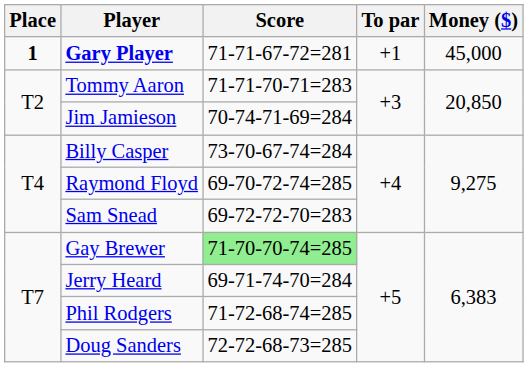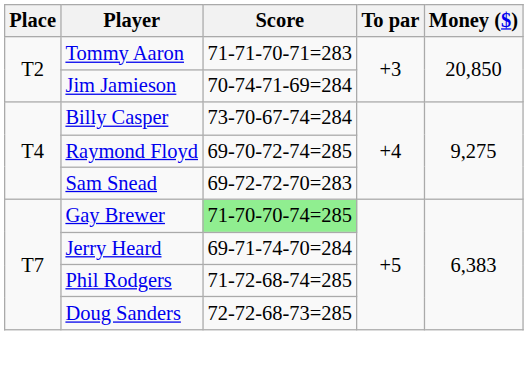- row: 1 | Gary Player | 71-71-67-72=281 | +1 | 45,000
